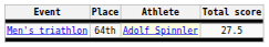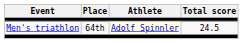Men's triathlon | Total score: 27.5 -> 24.5
